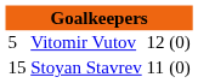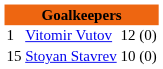Vitomir Vutov | column 1: 5 -> 1
Stoyan Stavrev | column 3: 11 -> 10
